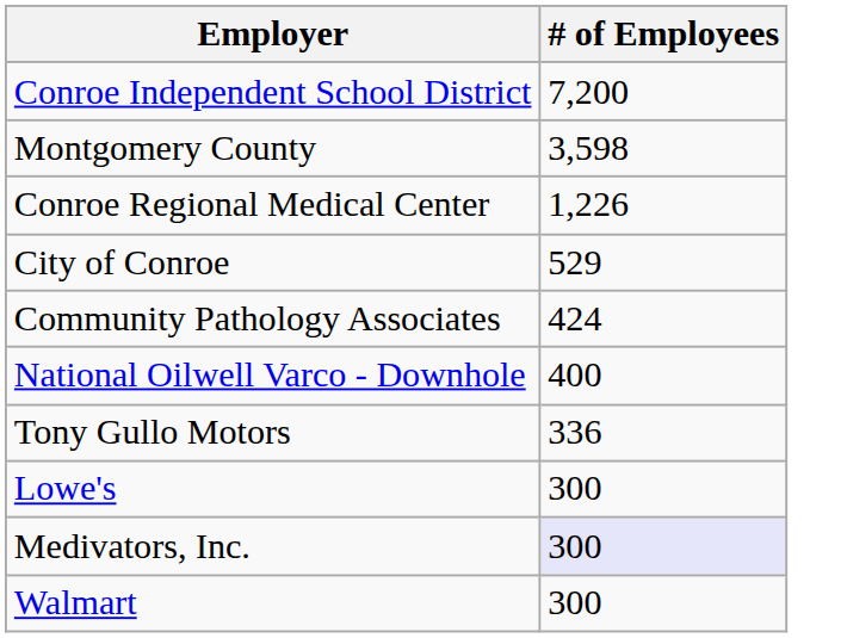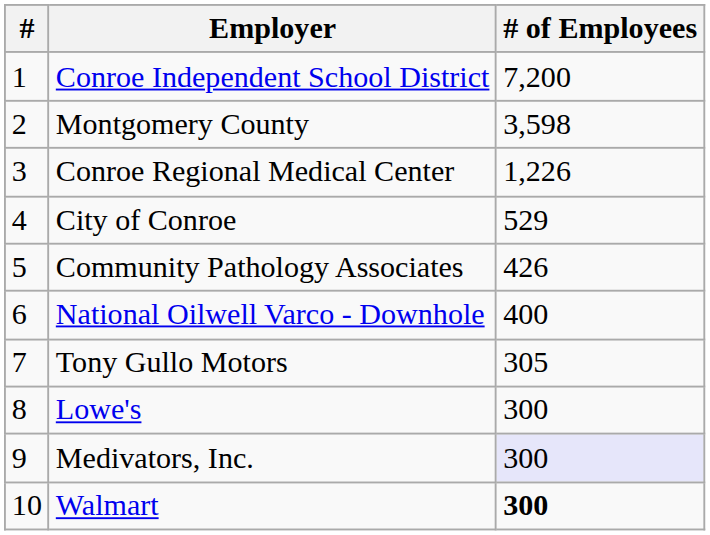+ column: # | 1 | 2 | 3 | 4 | 5 | 6 | 7 | 8 | 9 | 10
Community Pathology Associates | # of Employees: 424 -> 426
Tony Gullo Motors | # of Employees: 336 -> 305
Walmart | # of Employees: normal -> bold
